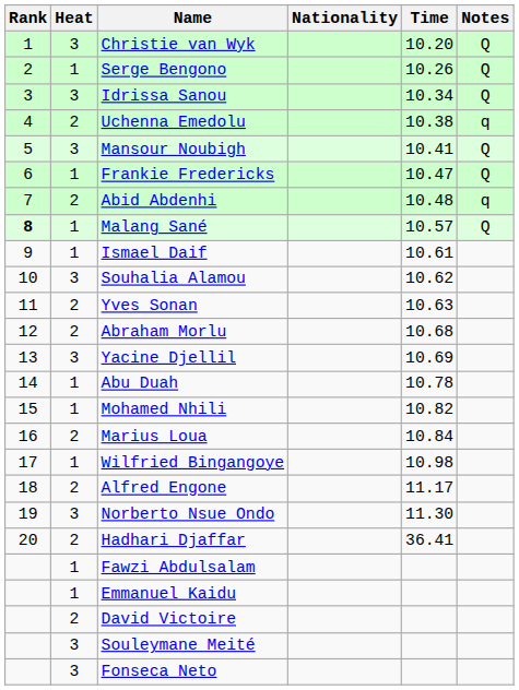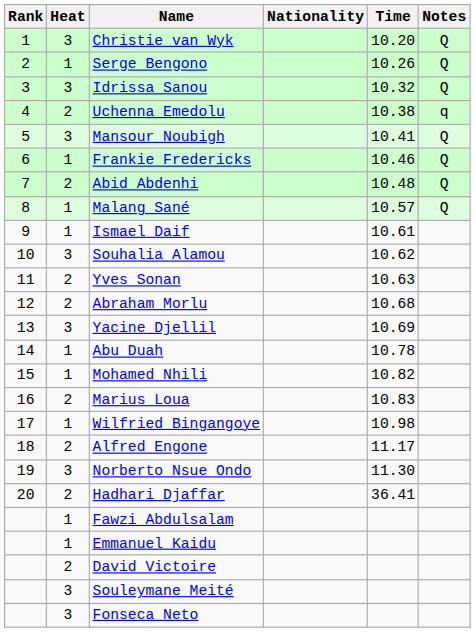Idrissa Sanou | Time: 10.34 -> 10.32
Frankie Fredericks | Time: 10.47 -> 10.46
Abid Abdenhi | Notes: q -> Q
Malang Sané | Rank: bold -> normal
Marius Loua | Time: 10.84 -> 10.83
